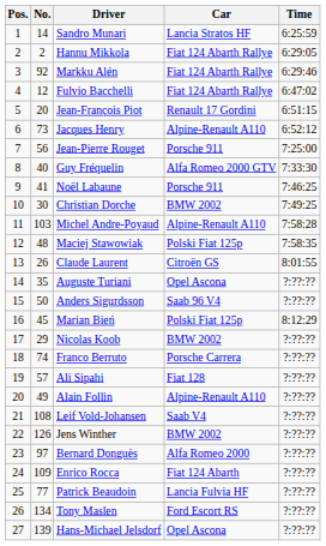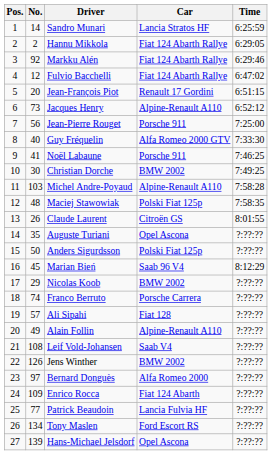Anders Sigurdsson | Car: Saab 96 V4 -> Polski Fiat 125p
Marian Bień | Car: Polski Fiat 125p -> Saab 96 V4
